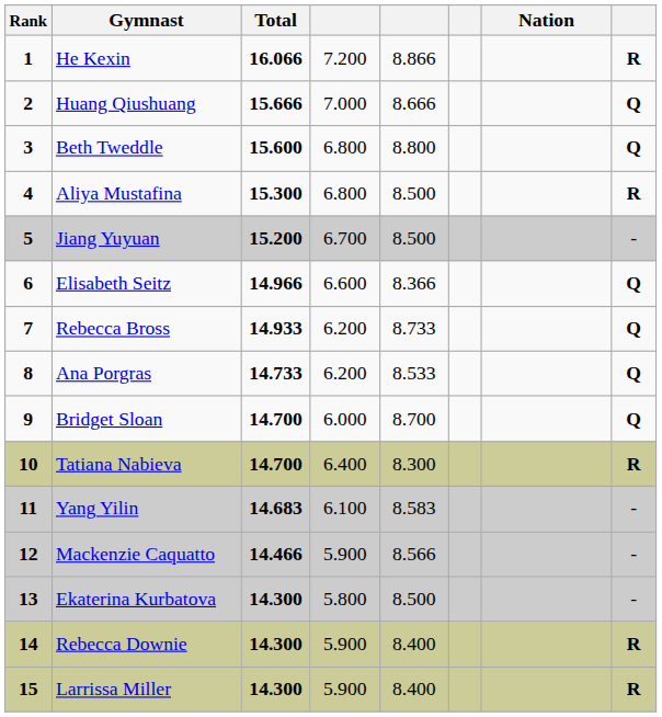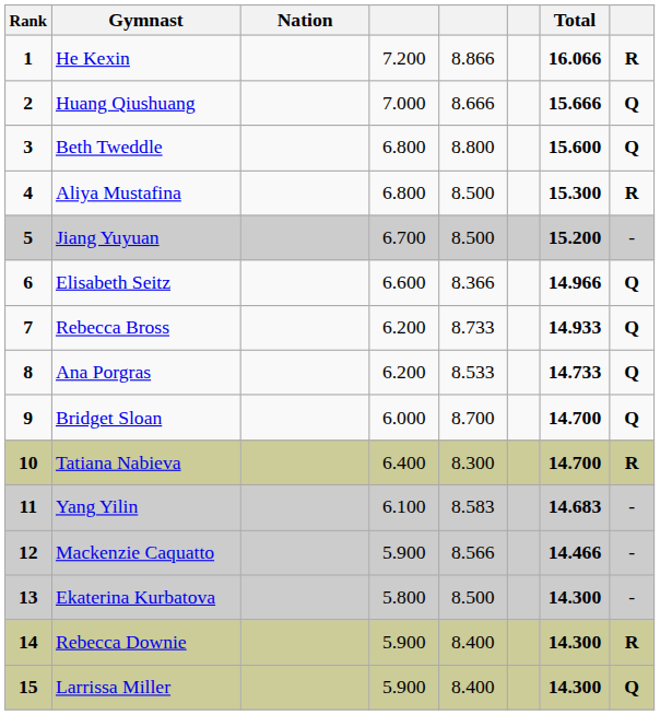columns swapped: Nation <-> Total
Larrissa Miller | column 8: R -> Q
